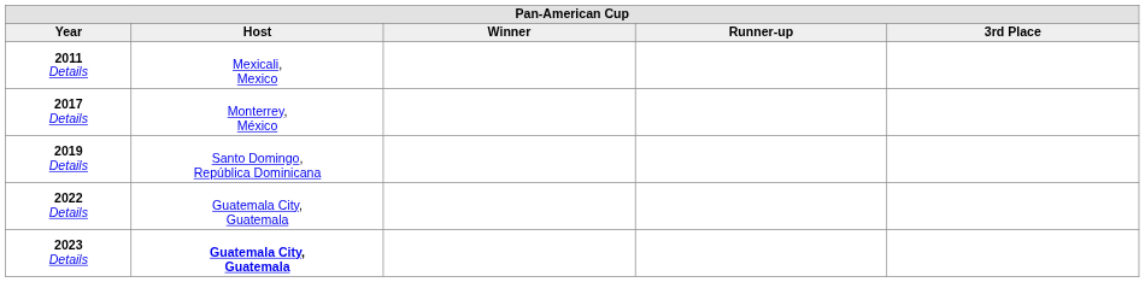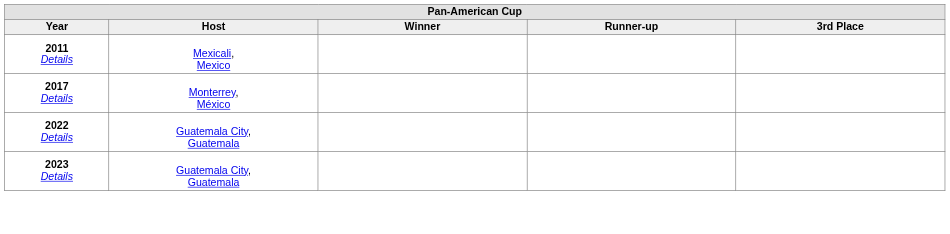- row: 2019 Details | Santo Domingo, República Dominicana
2023 Details | Host: bold -> normal
